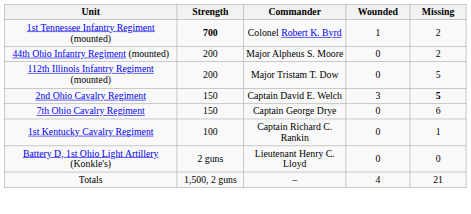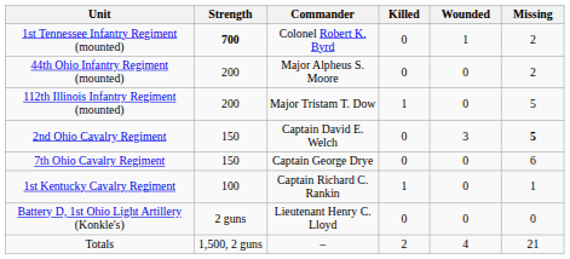+ column: Killed | 0 | 0 | 1 | 0 | 0 | 1 | 0 | 2
